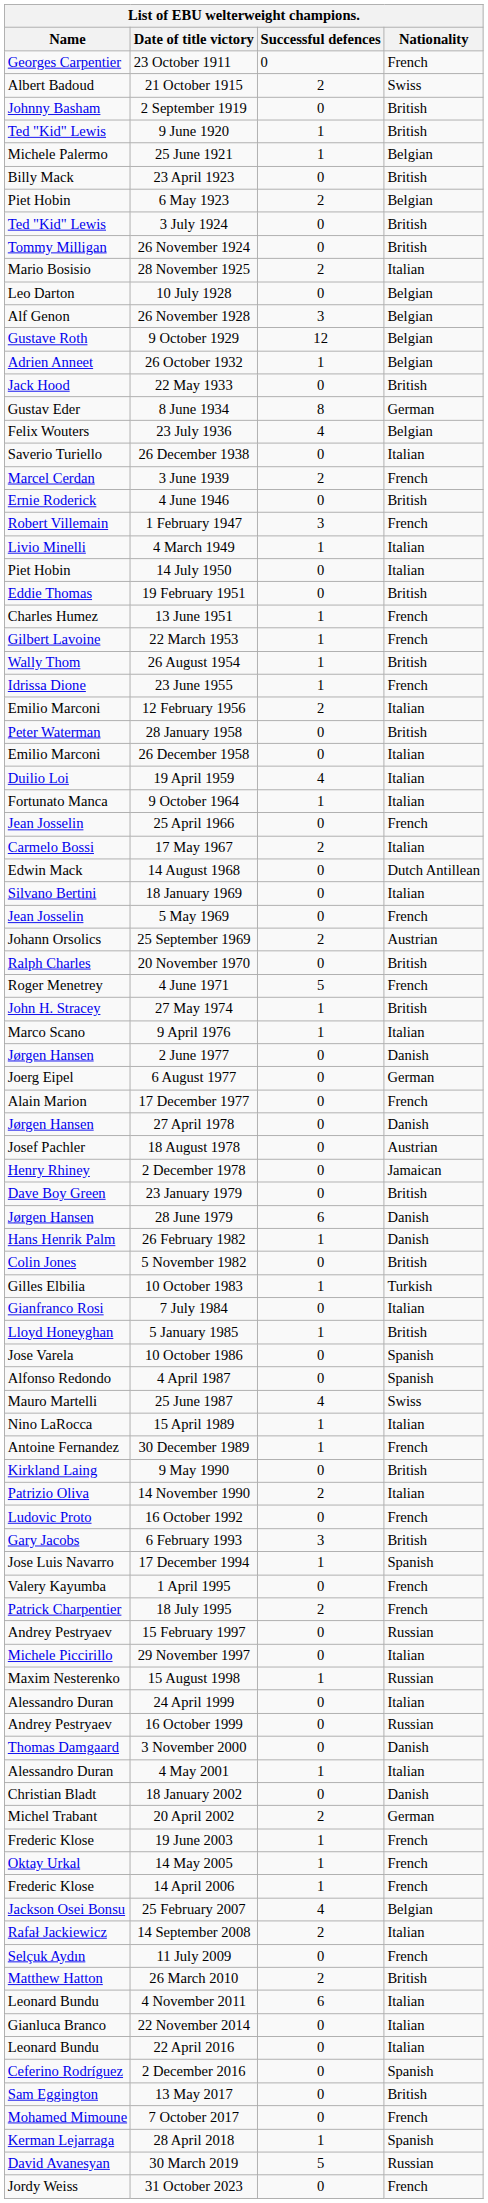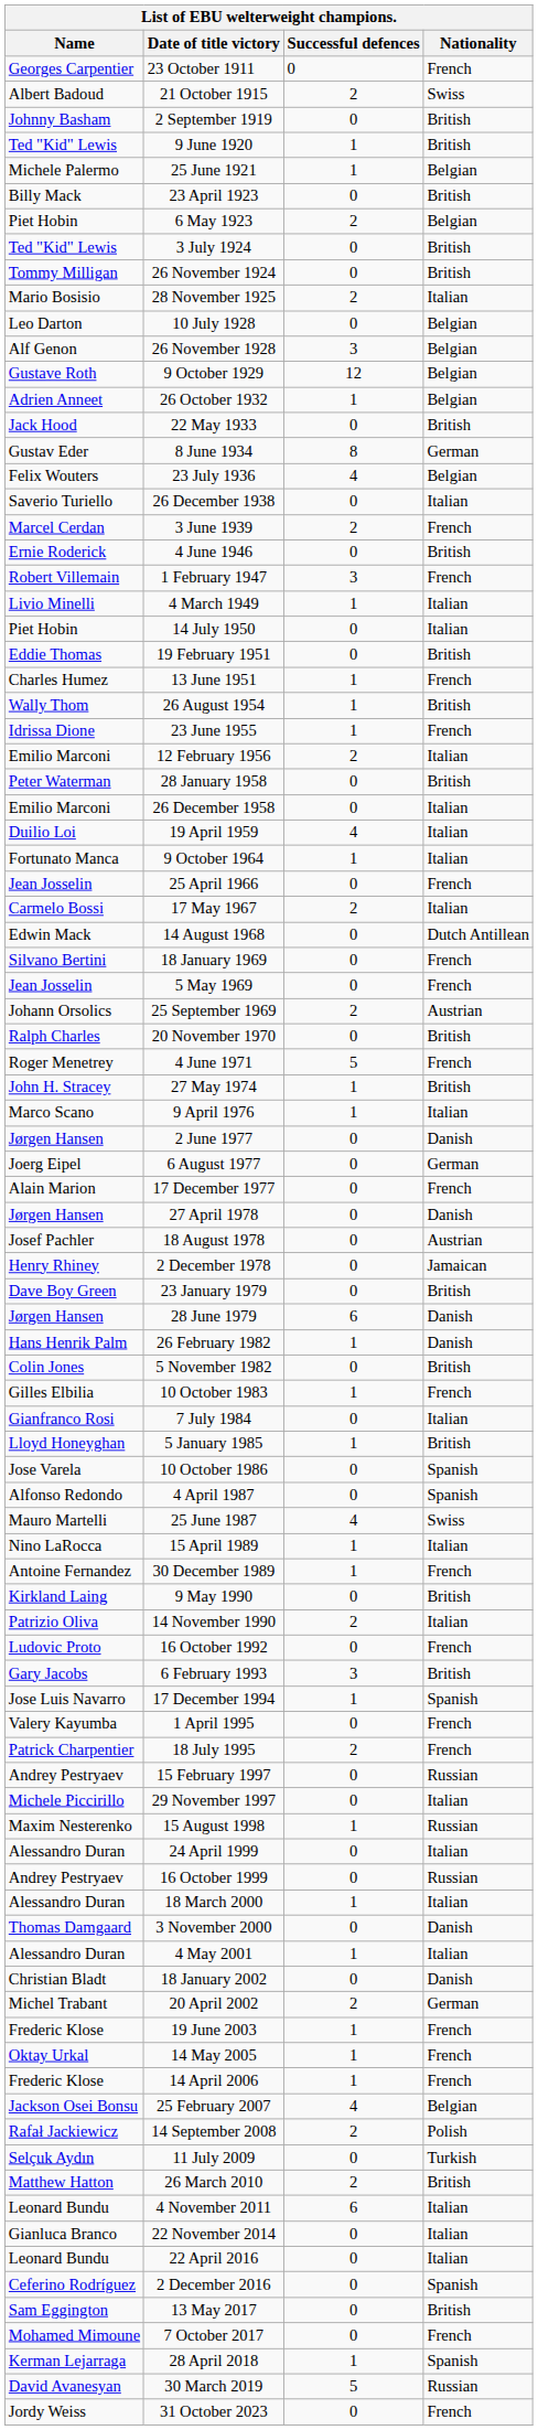- row: Gilbert Lavoine | 22 March 1953 | 1 | French
18 January 1969 | Nationality: Italian -> French
10 October 1983 | Nationality: Turkish -> French
+ row: Alessandro Duran | 18 March 2000 | 1 | Italian
14 September 2008 | Nationality: Italian -> Polish
11 July 2009 | Nationality: French -> Turkish
